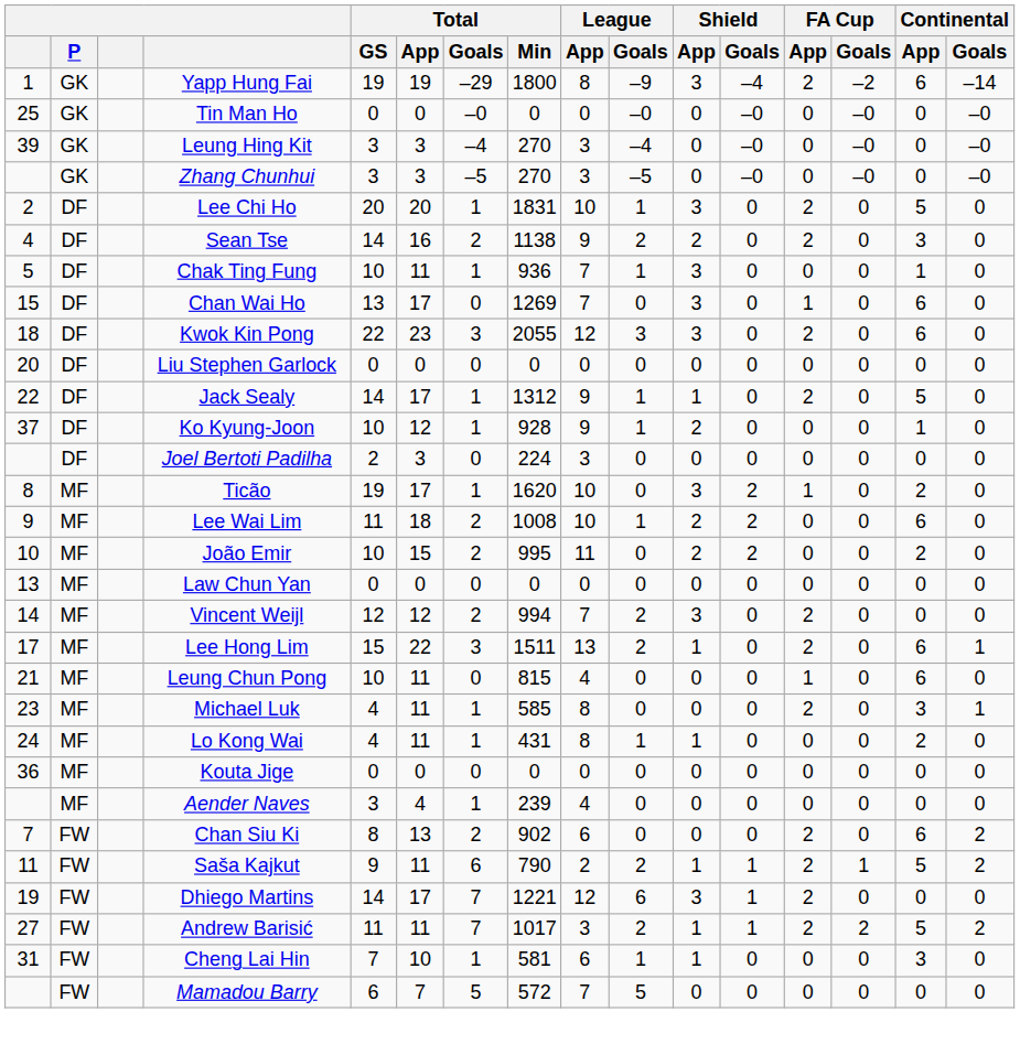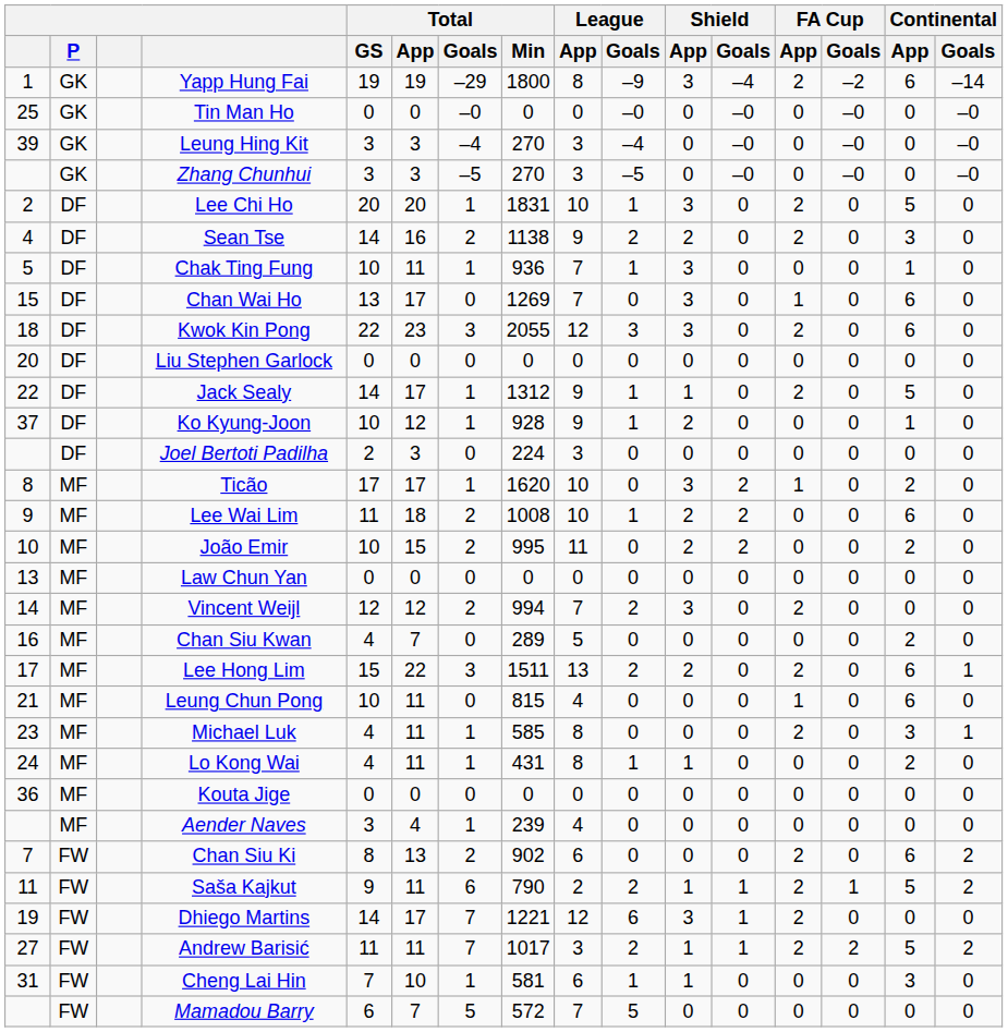Ticão | Total / GS: 19 -> 17
+ row: 16 | MF | Chan Siu Kwan | 4 | 7 | 0 | 289 | 5 | 0 | 0 | 0 | 0 | 0 | 2 | 0
Lee Hong Lim | Shield / App: 1 -> 2
